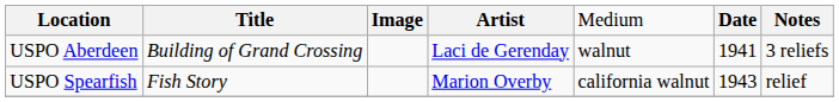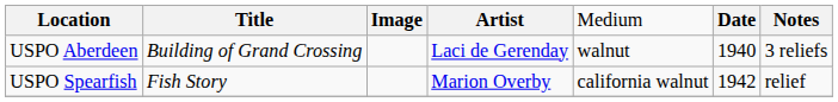USPO Aberdeen | column 6: 1941 -> 1940
USPO Spearfish | column 6: 1943 -> 1942
